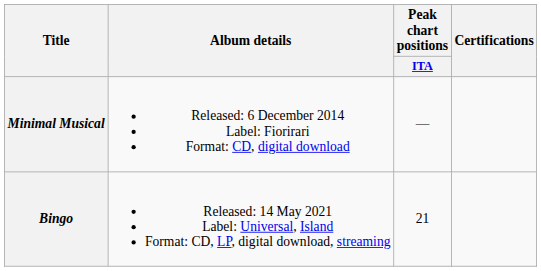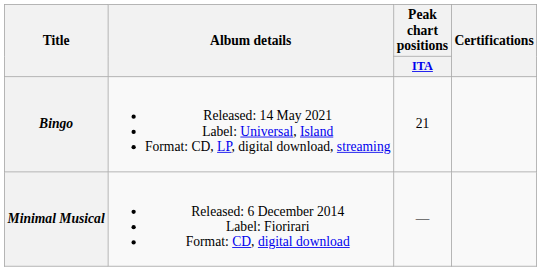rows swapped: Minimal Musical <-> Bingo
